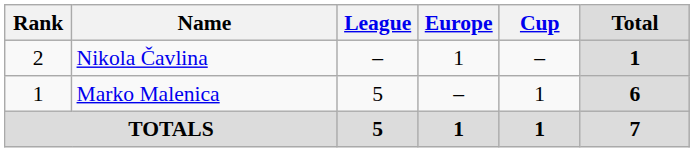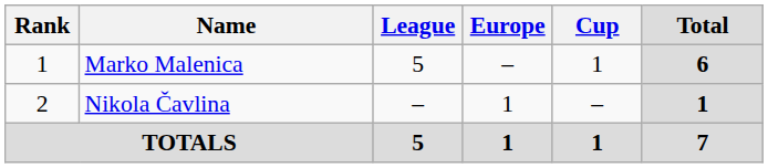rows swapped: Marko Malenica <-> Nikola Čavlina
